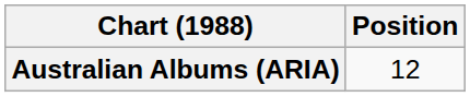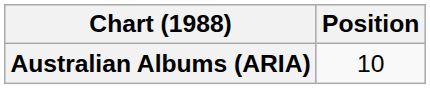Australian Albums (ARIA) | Position: 12 -> 10
